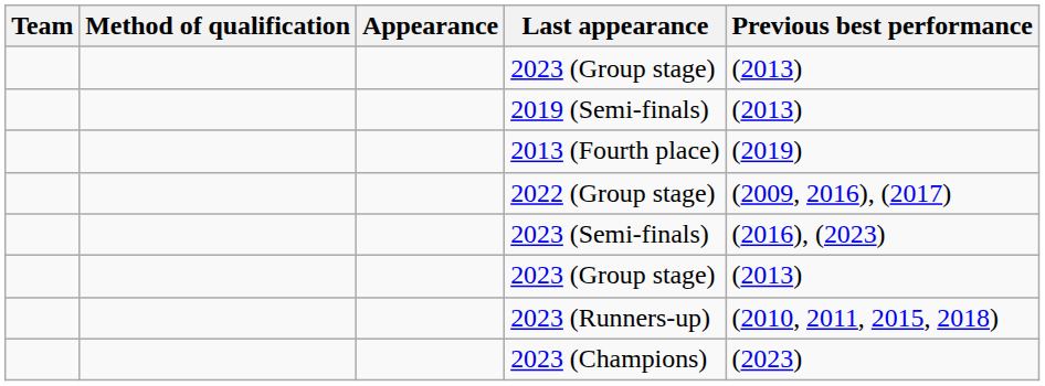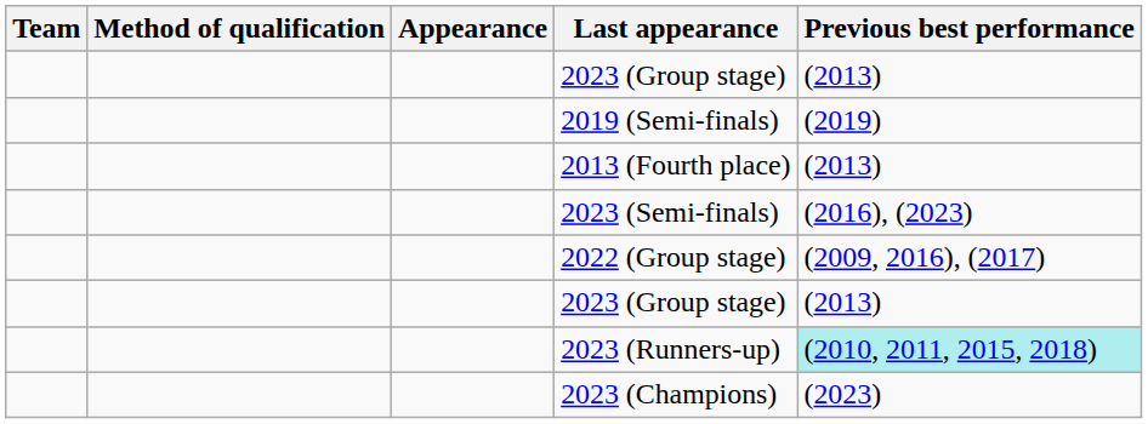2019 (Semi-finals) | Previous best performance: (2013) -> (2019)
2013 (Fourth place) | Previous best performance: (2019) -> (2013)
rows swapped: 2023 (Semi-finals) <-> 2022 (Group stage)
2023 (Runners-up) | Previous best performance: no background -> paleturquoise background
